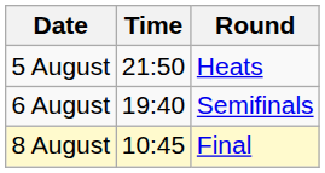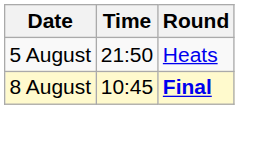- row: 6 August | 19:40 | Semifinals
8 August | Round: normal -> bold
